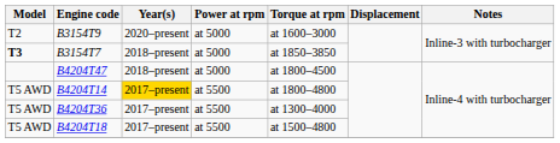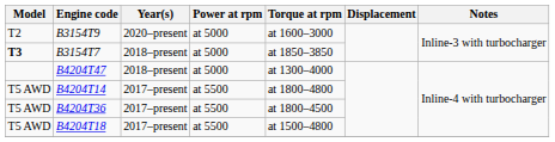B4204T47 | Torque at rpm: at 1800–4500 -> at 1300–4000
B4204T14 | Year(s): gold background -> no background
B4204T36 | Torque at rpm: at 1300–4000 -> at 1800–4500
